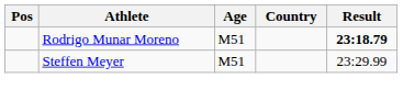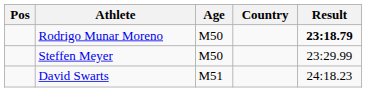Rodrigo Munar Moreno | Age: M51 -> M50
Steffen Meyer | Age: M51 -> M50
+ row: David Swarts | M51 | 24:18.23
